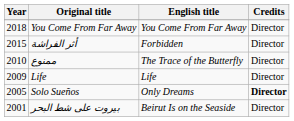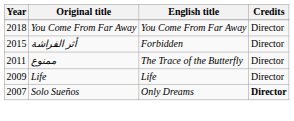ممنوع | Year: 2010 -> 2011
Solo Sueños | Year: 2005 -> 2007
- row: 2001 | بيروت على شط البحر | Beirut Is on the Seaside | Director
